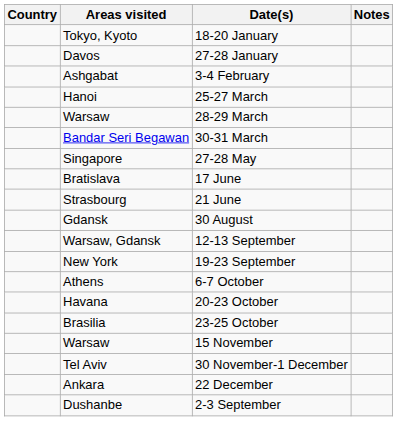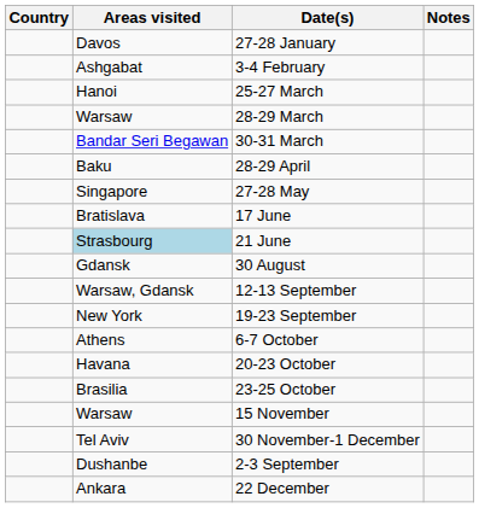- row: Tokyo, Kyoto | 18-20 January
+ row: Baku | 28-29 April
21 June | Areas visited: no background -> lightblue background
rows swapped: 22 December <-> 2-3 September
